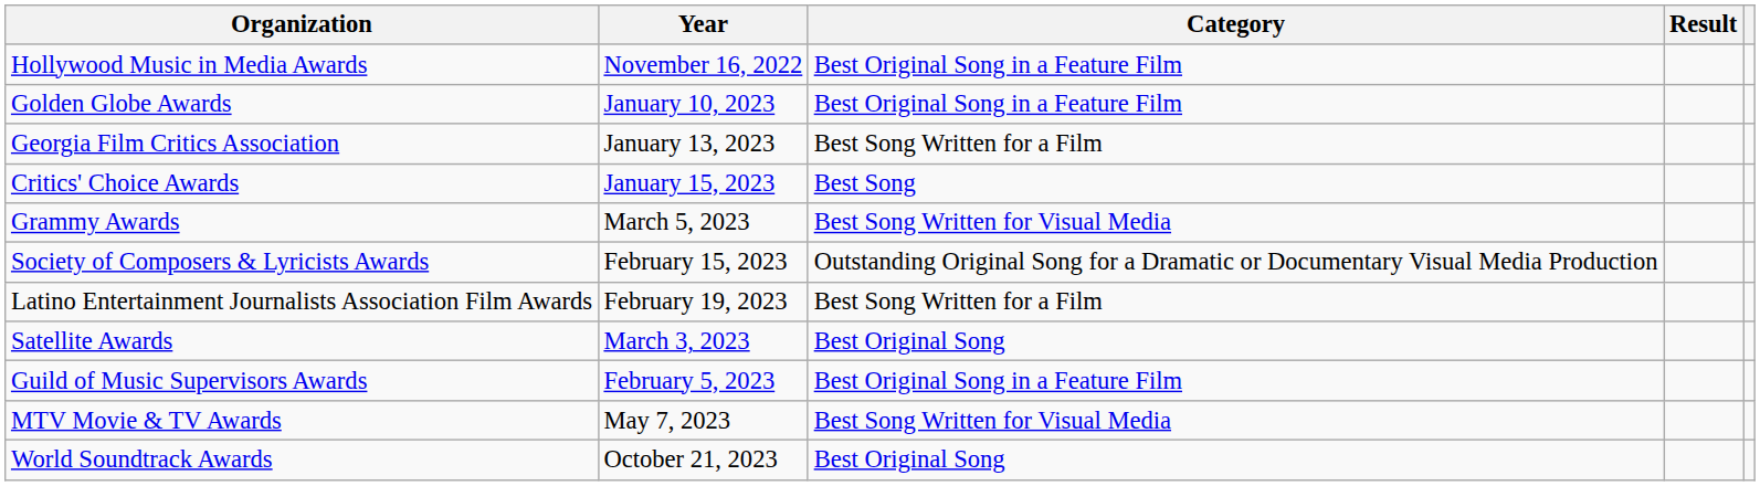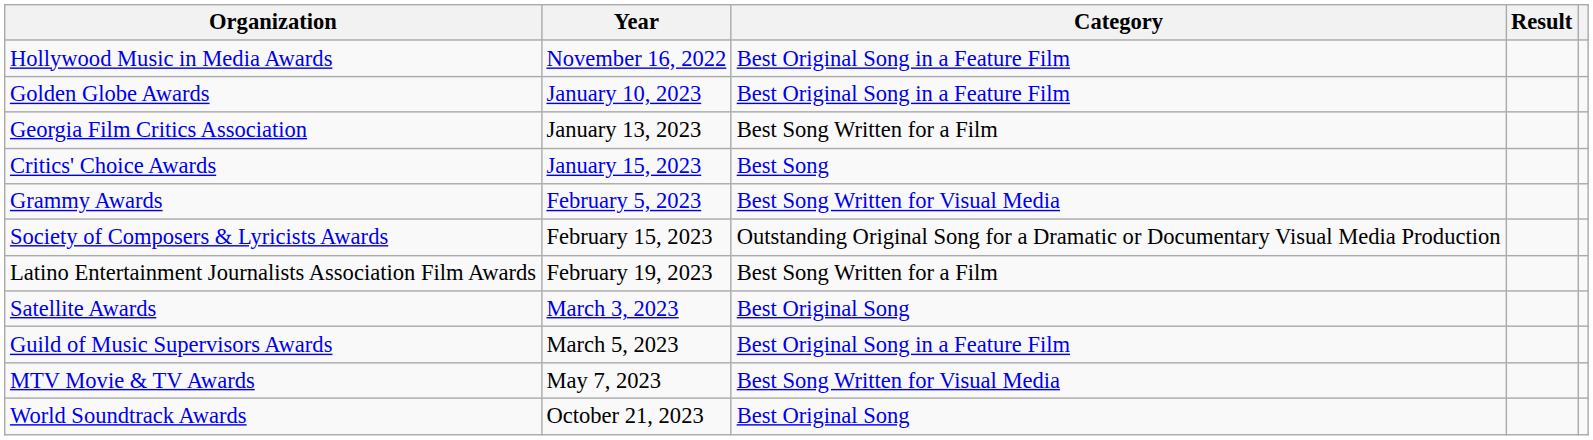Grammy Awards | Year: March 5, 2023 -> February 5, 2023
Guild of Music Supervisors Awards | Year: February 5, 2023 -> March 5, 2023
